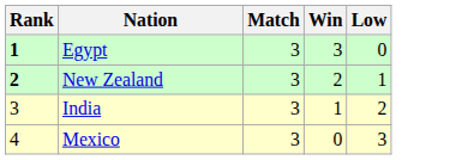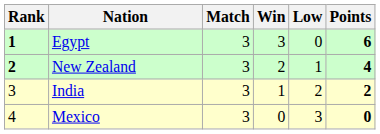+ column: Points | 6 | 4 | 2 | 0
